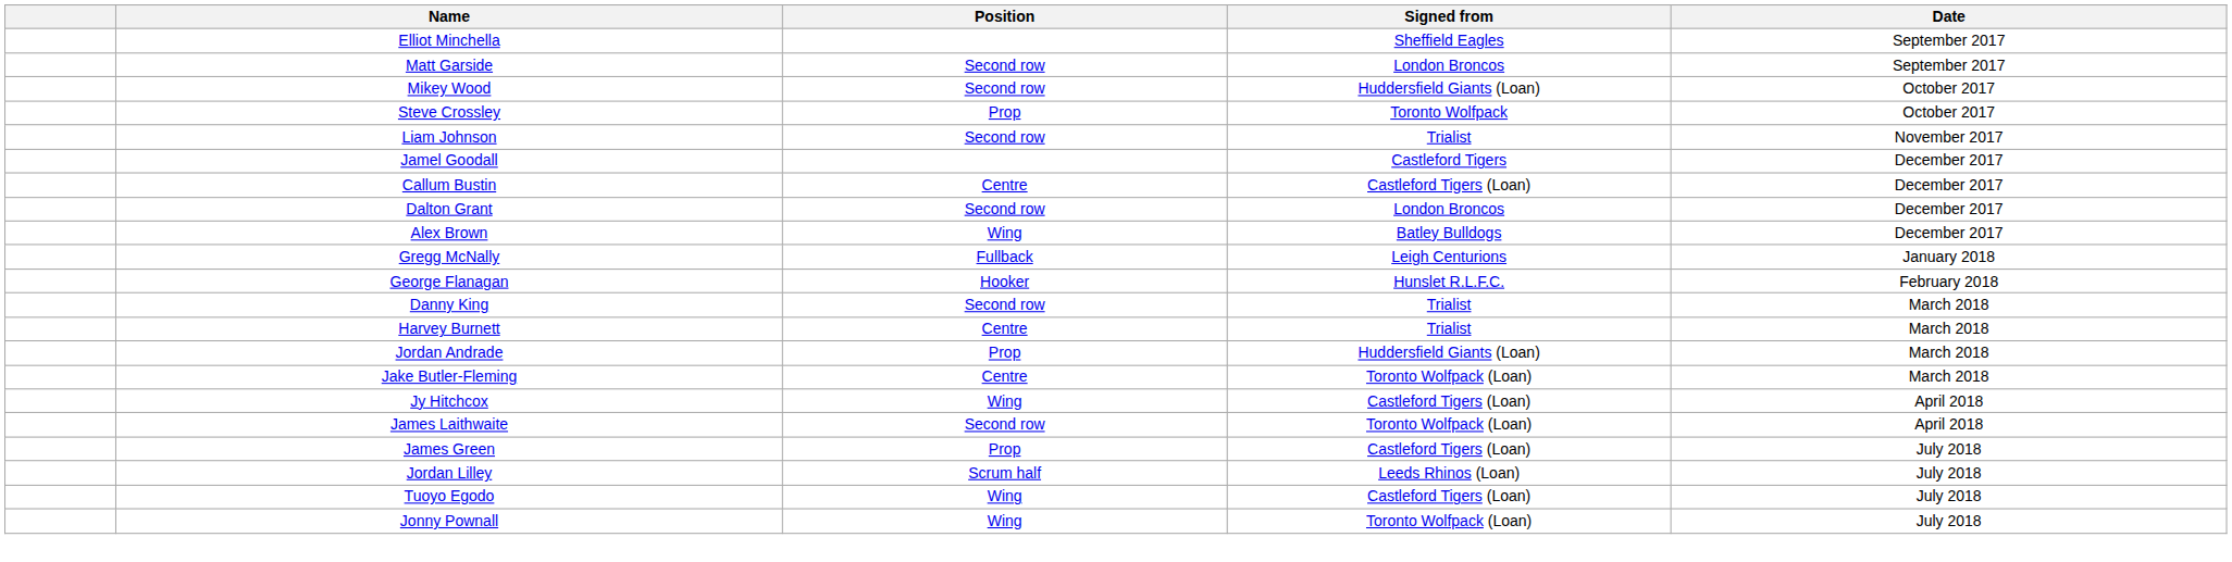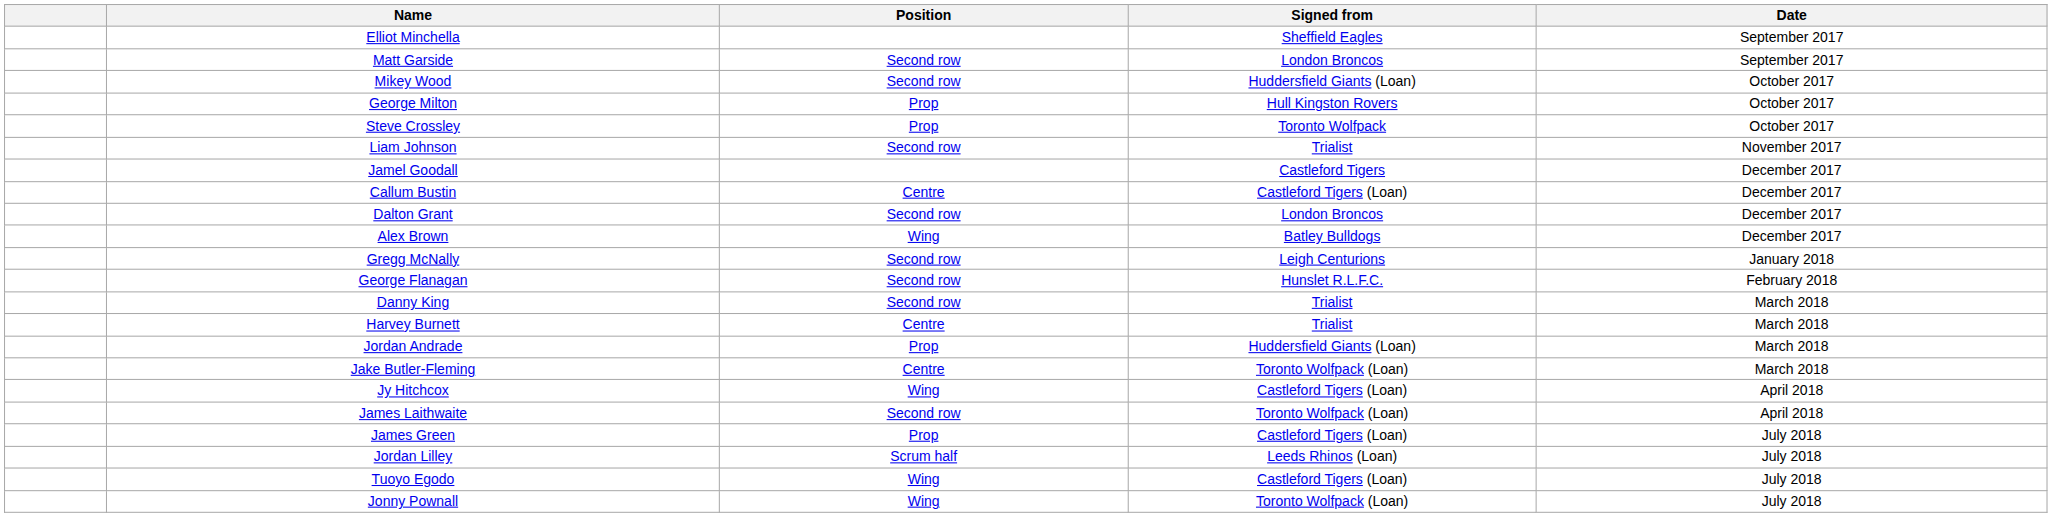+ row: George Milton | Prop | Hull Kingston Rovers | October 2017
Gregg McNally | Position: Fullback -> Second row
George Flanagan | Position: Hooker -> Second row
